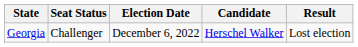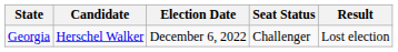columns swapped: Candidate <-> Seat Status
